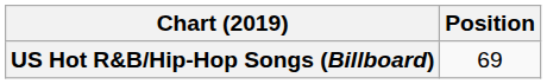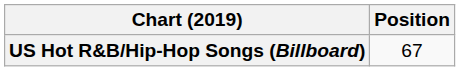US Hot R&B/Hip-Hop Songs (Billboard) | Position: 69 -> 67
